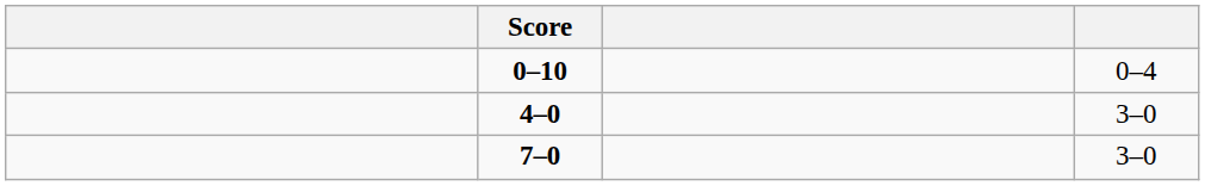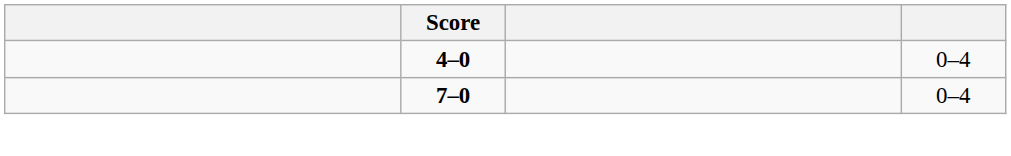- row: 0–10 | 0–4
4–0 | column 4: 3–0 -> 0–4
7–0 | column 4: 3–0 -> 0–4
